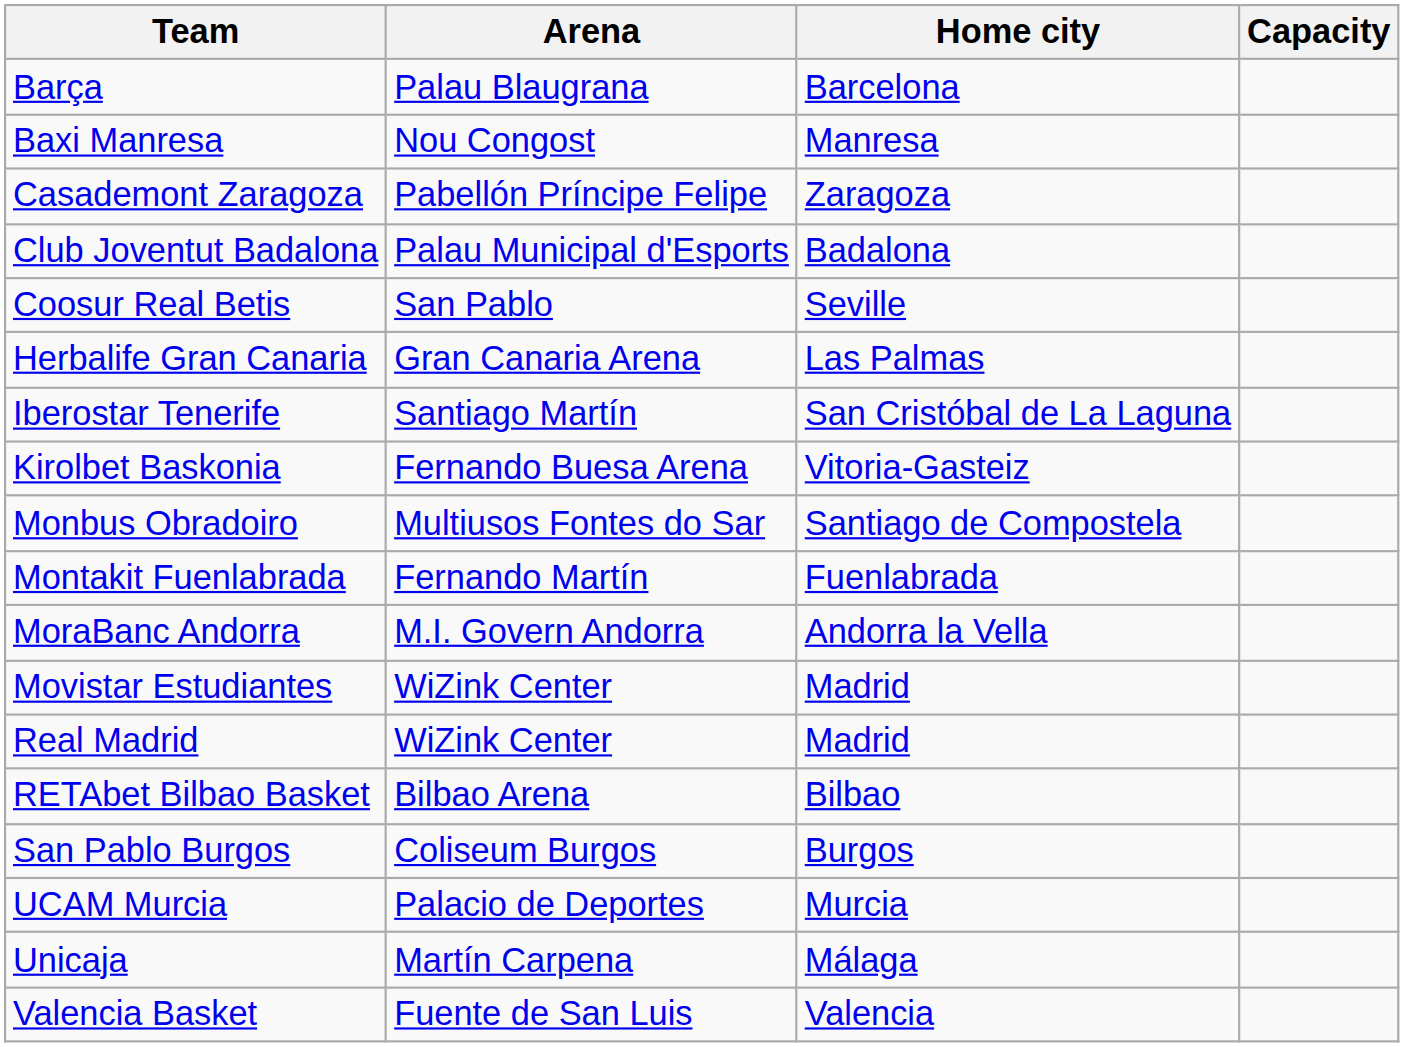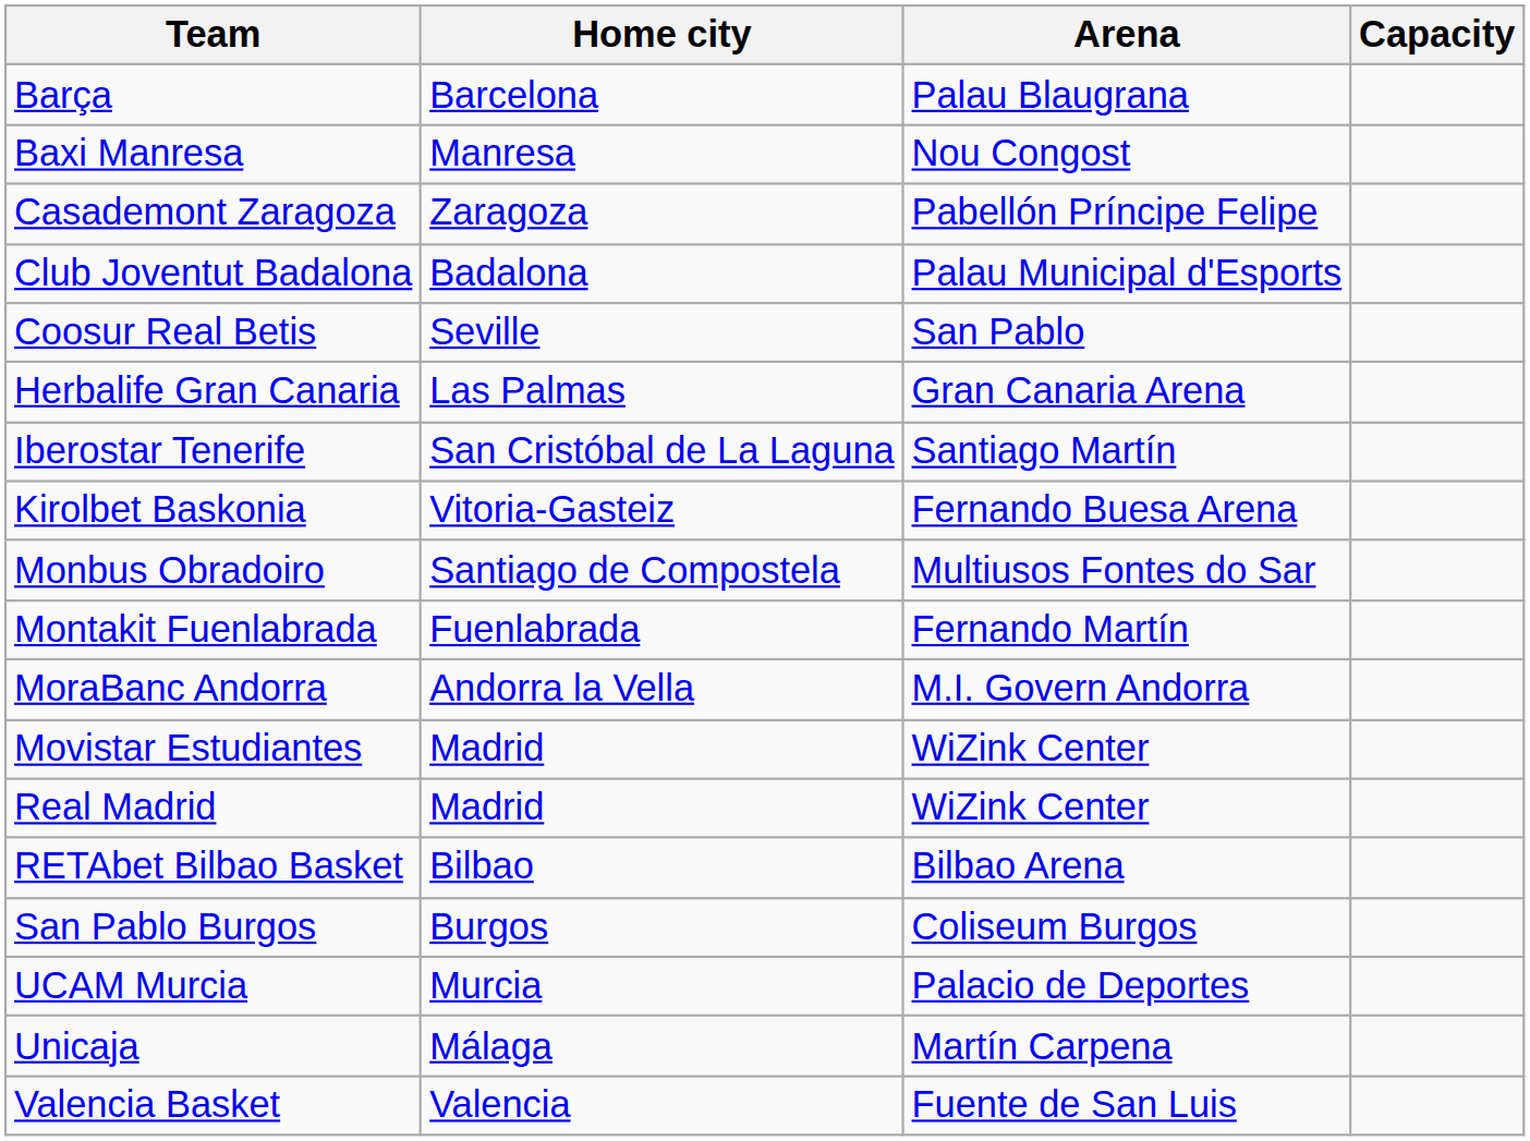columns swapped: Home city <-> Arena
